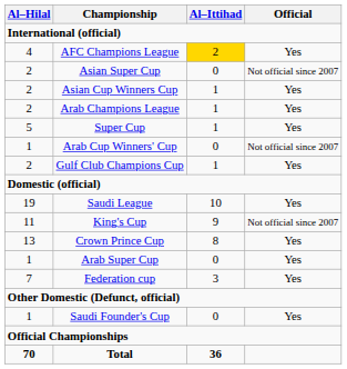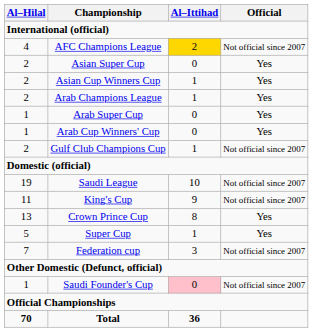AFC Champions League | Official: Yes -> Not official since 2007
Asian Super Cup | Official: Not official since 2007 -> Yes
rows swapped: Arab Super Cup <-> Super Cup
Arab Cup Winners' Cup | Official: Not official since 2007 -> Yes
Gulf Club Champions Cup | Official: Yes -> Not official since 2007
Saudi League | Official: Yes -> Not official since 2007
Federation cup | Official: Yes -> Not official since 2007
Saudi Founder's Cup | Al–Ittihad: no background -> pink background
Saudi Founder's Cup | Official: Yes -> Not official since 2007
